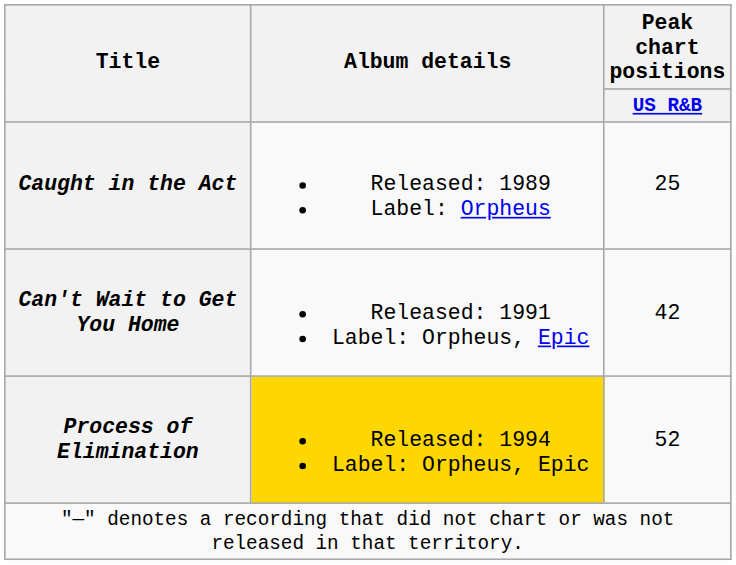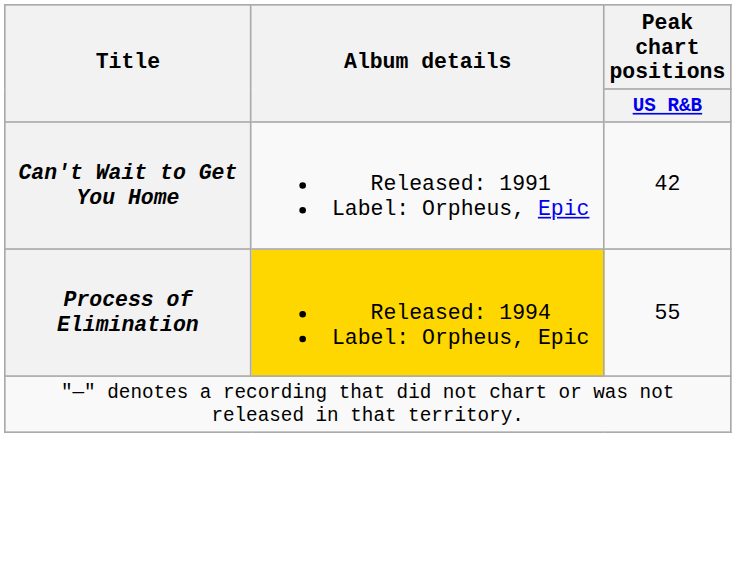- row: Caught in the Act | Released: 1989 Label: Orpheus | 25
Process of Elimination | Peak chart positions / US R&B: 52 -> 55
